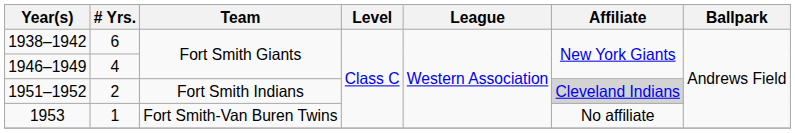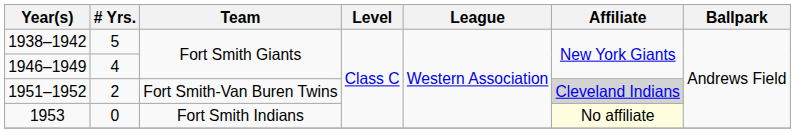1938–1942 | # Yrs.: 6 -> 5
1951–1952 | Team: Fort Smith Indians -> Fort Smith-Van Buren Twins
1953 | # Yrs.: 1 -> 0
1953 | Team: Fort Smith-Van Buren Twins -> Fort Smith Indians
1953 | Affiliate: no background -> lightyellow background
